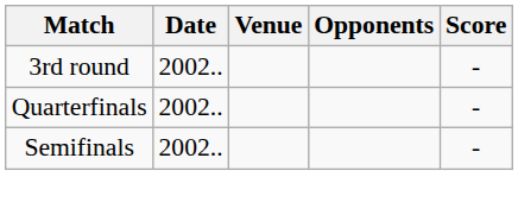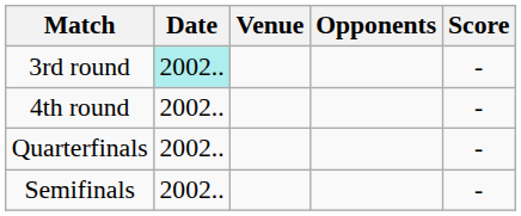3rd round | Date: no background -> paleturquoise background
+ row: 4th round | 2002.. | -
